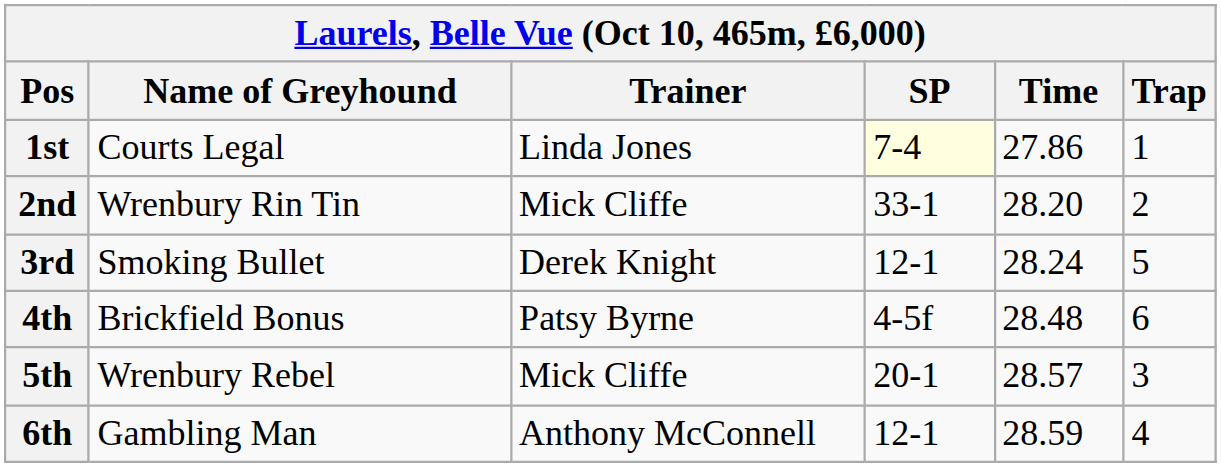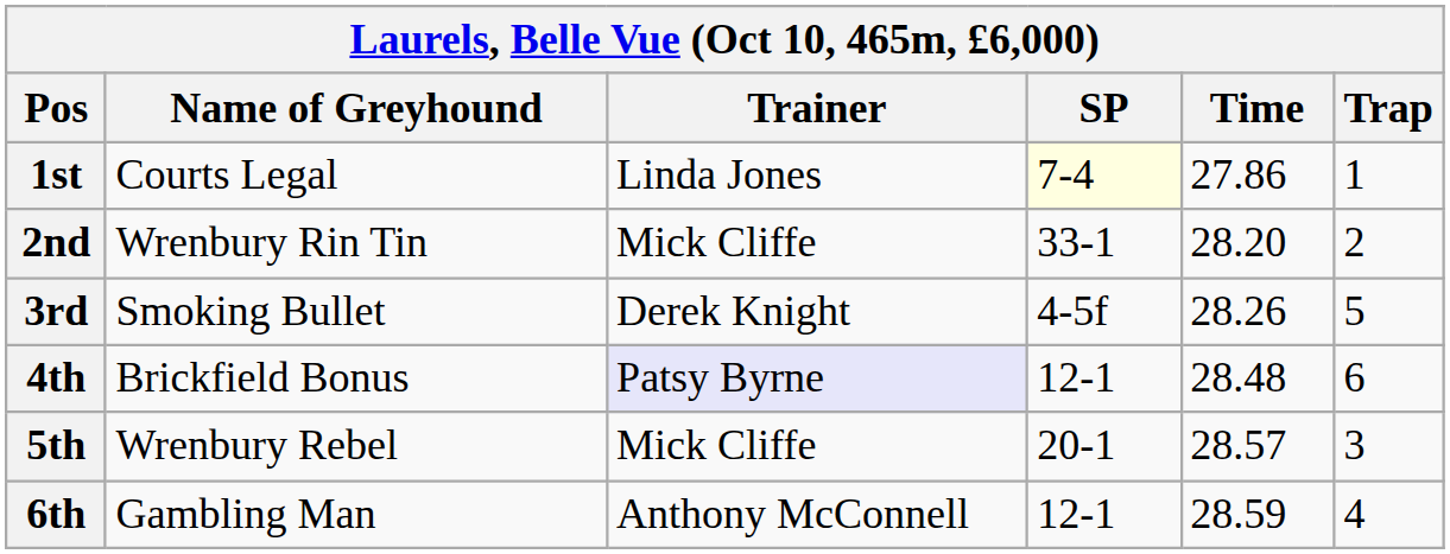3rd | SP: 12-1 -> 4-5f
3rd | Time: 28.24 -> 28.26
4th | Trainer: no background -> lavender background
4th | SP: 4-5f -> 12-1
